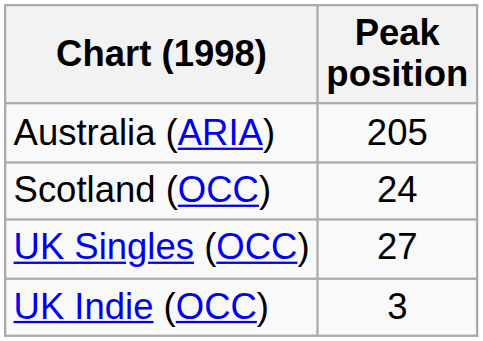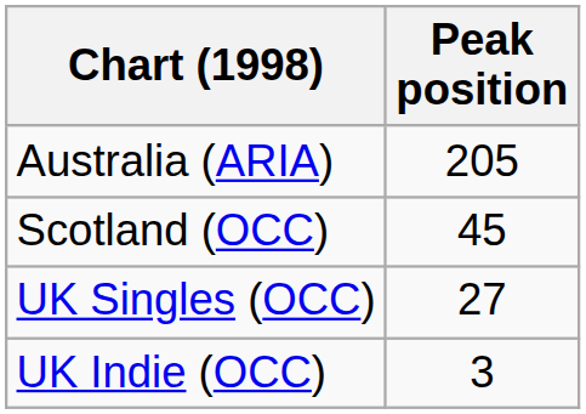Scotland (OCC) | Peak position: 24 -> 45
